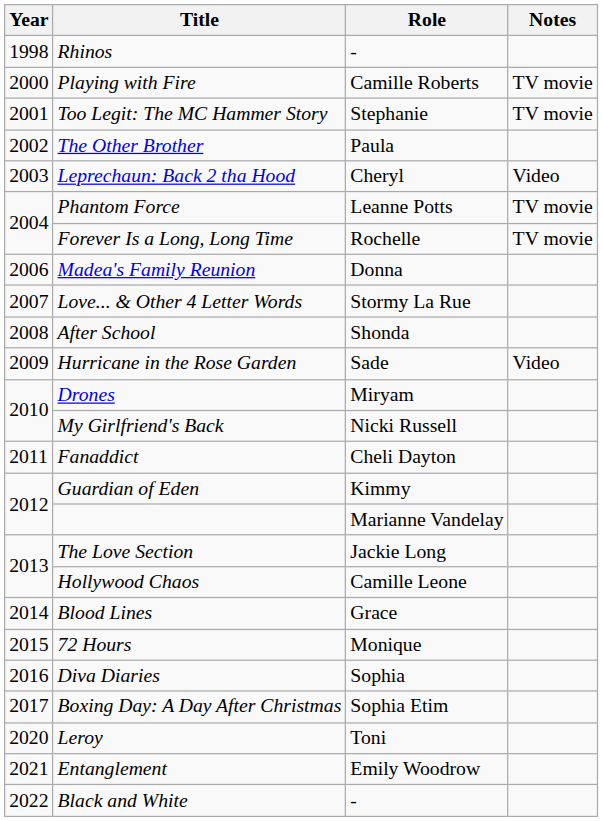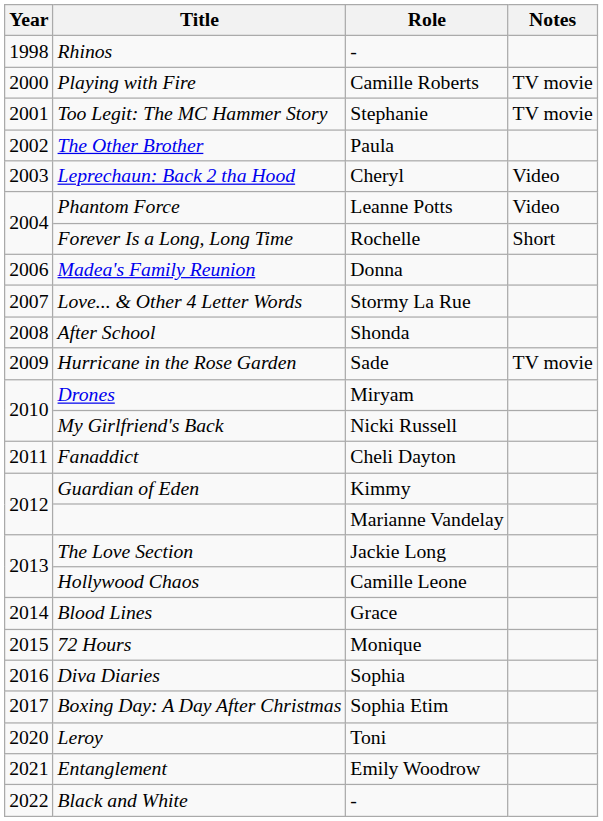Phantom Force | Notes: TV movie -> Video
Forever Is a Long, Long Time | Notes: TV movie -> Short
Hurricane in the Rose Garden | Notes: Video -> TV movie
